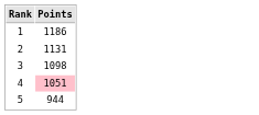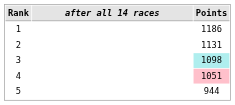+ column: after all 14 races
3 | Points: no background -> paleturquoise background
